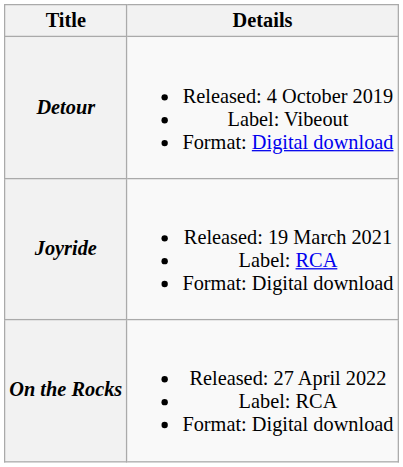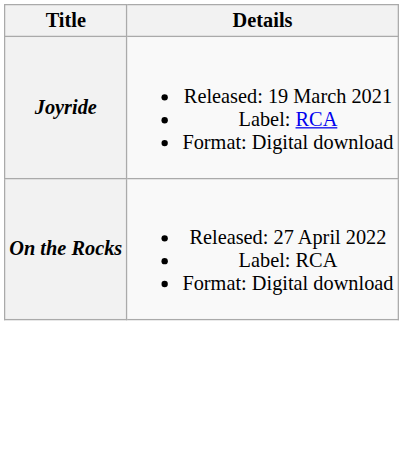- row: Detour | Released: 4 October 2019 Label: Vibeout Format: Digital download
